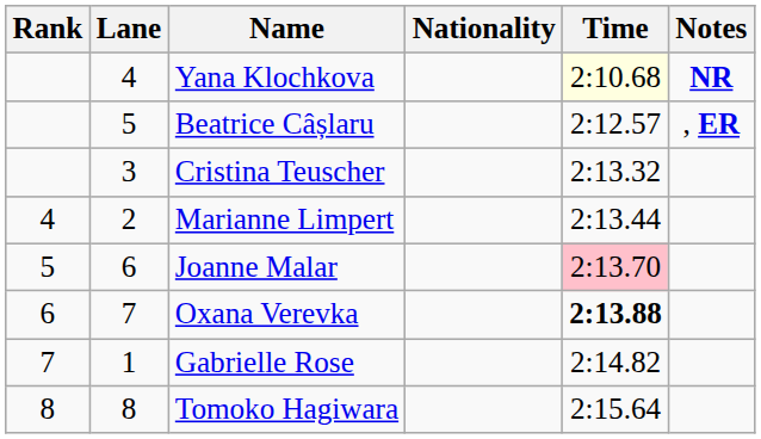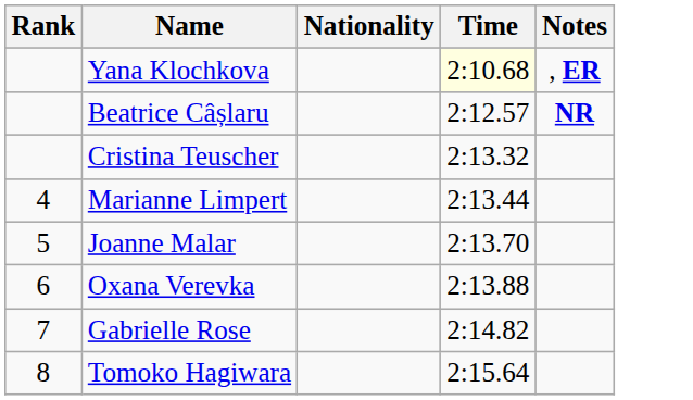- column: Lane | 4 | 5 | 3 | 2 | 6 | 7 | 1 | 8
Yana Klochkova | Notes: NR -> , ER
Beatrice Câșlaru | Notes: , ER -> NR
Joanne Malar | Time: pink background -> no background
Oxana Verevka | Time: bold -> normal
